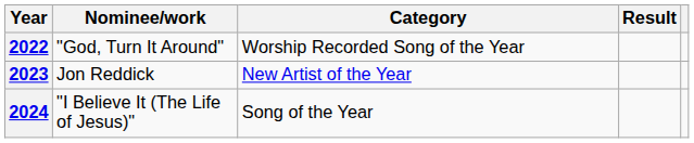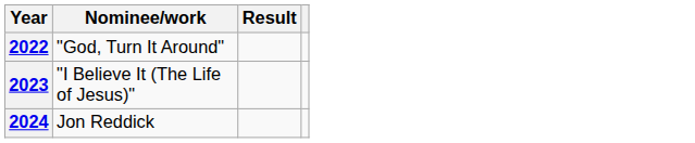- column: Category | Worship Recorded Song of the Year | New Artist of the Year | Song of the Year
2023 | Nominee/work: Jon Reddick -> "I Believe It (The Life of Jesus)"
2024 | Nominee/work: "I Believe It (The Life of Jesus)" -> Jon Reddick
